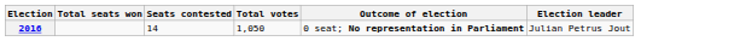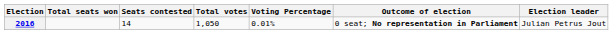+ column: Voting Percentage | 0.01%
